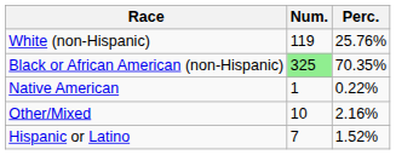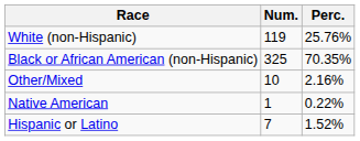Black or African American (non-Hispanic) | Num.: lightgreen background -> no background
rows swapped: Native American <-> Other/Mixed
